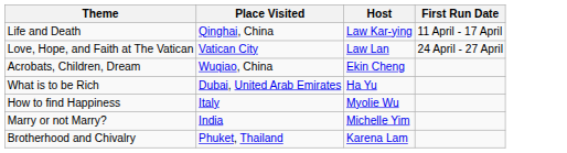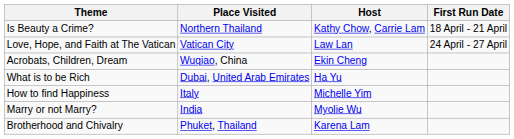- row: Life and Death | Qinghai, China | Law Kar-ying | 11 April - 17 April
+ row: Is Beauty a Crime? | Northern Thailand | Kathy Chow, Carrie Lam | 18 April - 21 April
How to find Happiness | Host: Myolie Wu -> Michelle Yim
Marry or not Marry? | Host: Michelle Yim -> Myolie Wu
